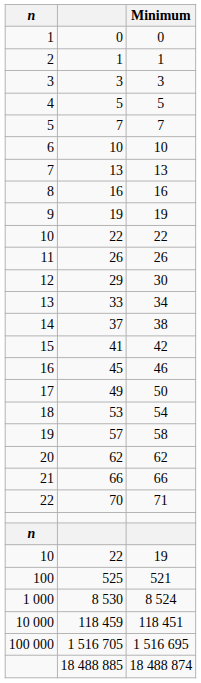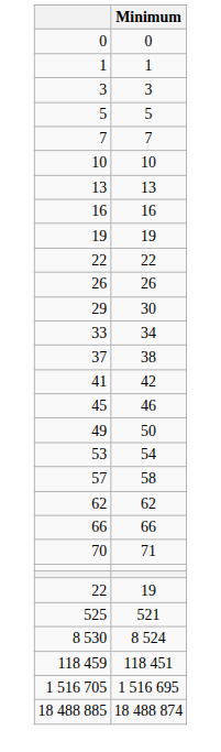- column: n | 1 | 2 | 3 | 4 | 5 | 6 | 7 | 8 | 9 | 10 | 11 | 12 | 13 | 14 | 15 | 16 | 17 | 18 | 19 | 20 | 21 | 22 | n | 10 | 100 | 1 000 | 10 000 | 100 000
